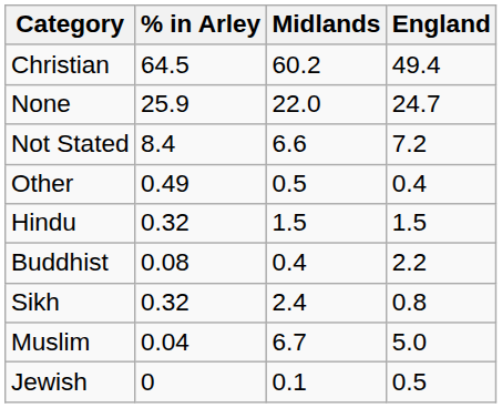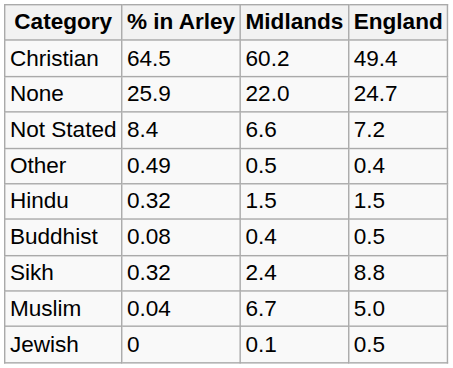Buddhist | England: 2.2 -> 0.5
Sikh | England: 0.8 -> 8.8
